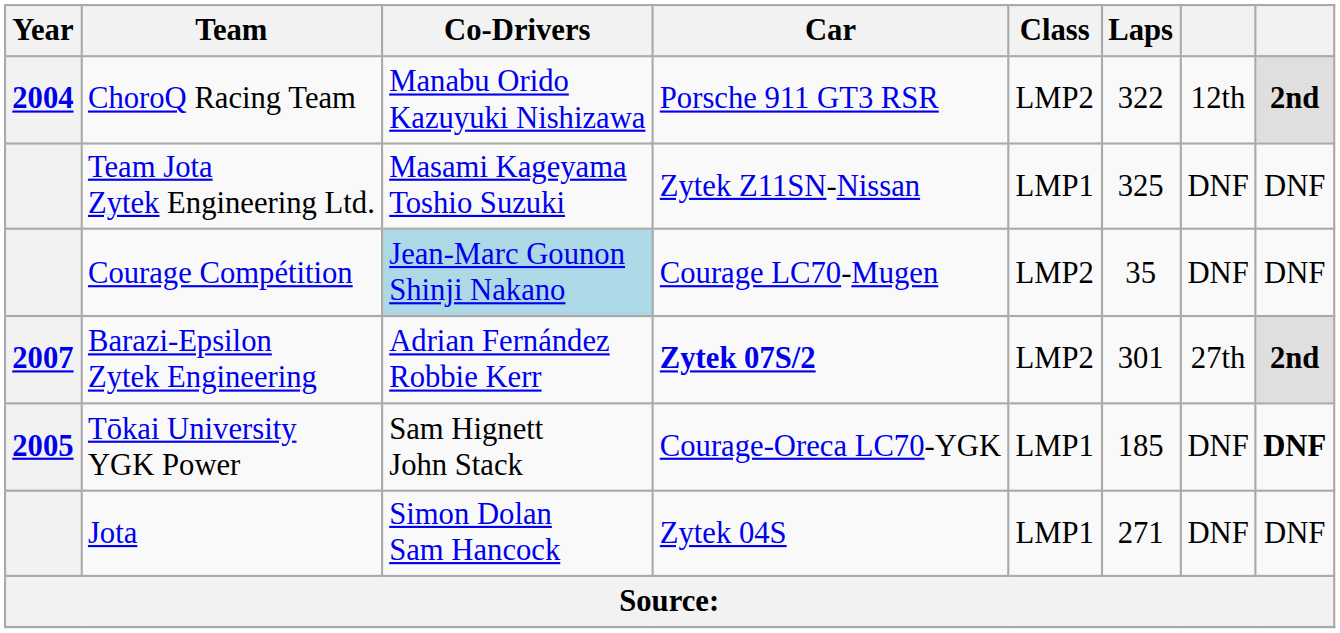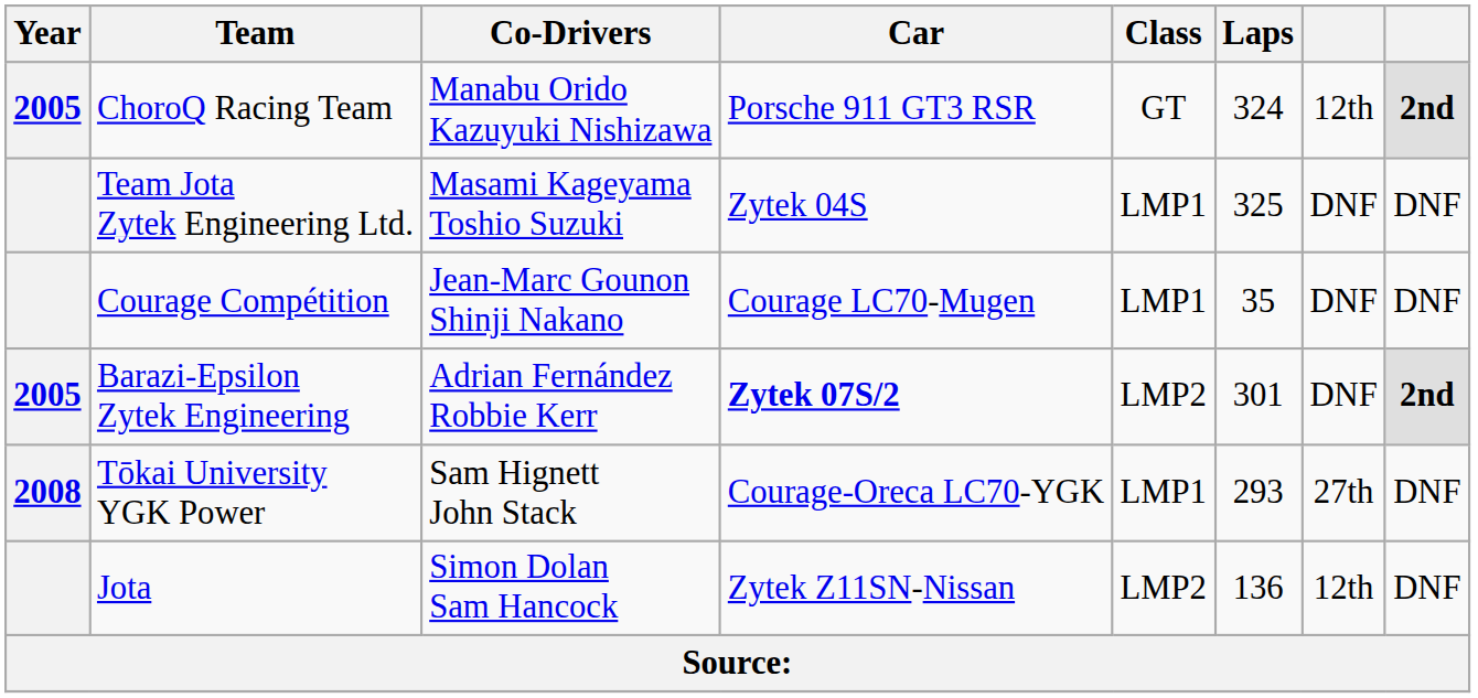ChoroQ Racing Team | Year: 2004 -> 2005
ChoroQ Racing Team | Class: LMP2 -> GT
ChoroQ Racing Team | Laps: 322 -> 324
Team Jota Zytek Engineering Ltd. | Car: Zytek Z11SN-Nissan -> Zytek 04S
Courage Compétition | Co-Drivers: lightblue background -> no background
Courage Compétition | Class: LMP2 -> LMP1
Barazi-Epsilon Zytek Engineering | Year: 2007 -> 2005
Barazi-Epsilon Zytek Engineering | column 7: 27th -> DNF
Tōkai University YGK Power | Year: 2005 -> 2008
Tōkai University YGK Power | Laps: 185 -> 293
Tōkai University YGK Power | column 7: DNF -> 27th
Tōkai University YGK Power | column 8: bold -> normal
Jota | Car: Zytek 04S -> Zytek Z11SN-Nissan
Jota | Class: LMP1 -> LMP2
Jota | Laps: 271 -> 136
Jota | column 7: DNF -> 12th
